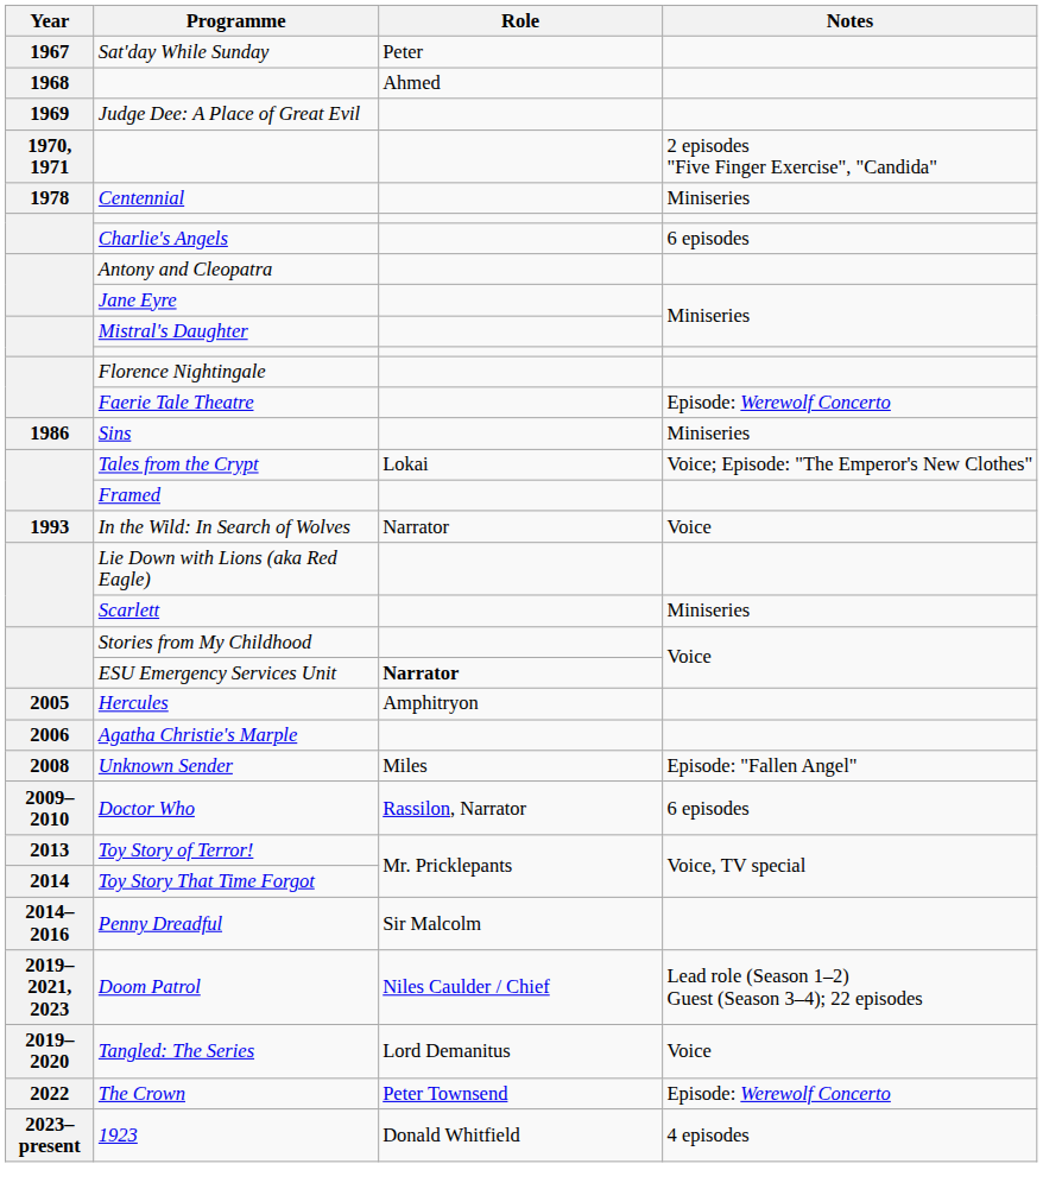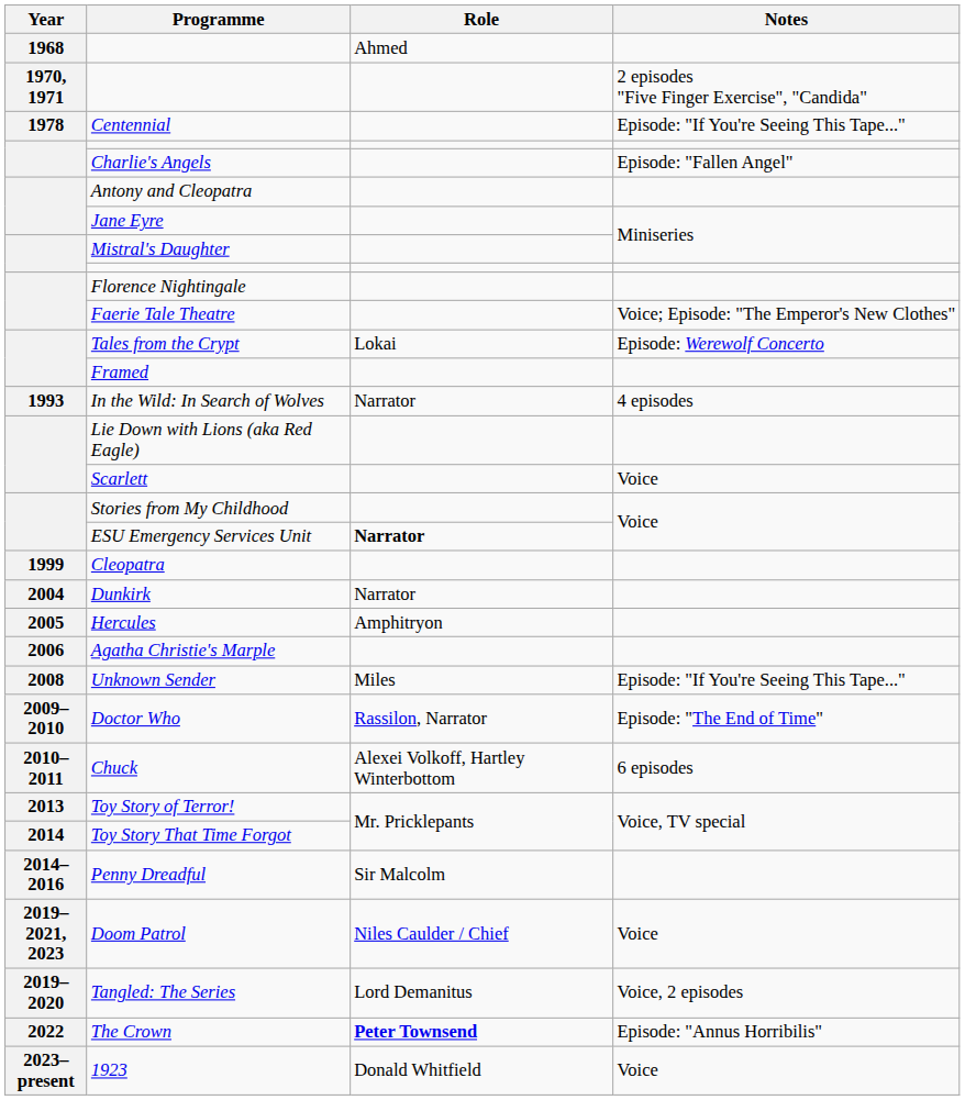- row: 1967 | Sat'day While Sunday | Peter
- row: 1969 | Judge Dee: A Place of Great Evil
Centennial | Notes: Miniseries -> Episode: "If You're Seeing This Tape..."
Charlie's Angels | Notes: 6 episodes -> Episode: "Fallen Angel"
Faerie Tale Theatre | Notes: Episode: Werewolf Concerto -> Voice; Episode: "The Emperor's New Clothes"
- row: 1986 | Sins | Miniseries
Tales from the Crypt | Notes: Voice; Episode: "The Emperor's New Clothes" -> Episode: Werewolf Concerto
In the Wild: In Search of Wolves | Notes: Voice -> 4 episodes
Scarlett | Notes: Miniseries -> Voice
+ row: 1999 | Cleopatra
+ row: 2004 | Dunkirk | Narrator
Unknown Sender | Notes: Episode: "Fallen Angel" -> Episode: "If You're Seeing This Tape..."
Doctor Who | Notes: 6 episodes -> Episode: "The End of Time"
+ row: 2010–2011 | Chuck | Alexei Volkoff, Hartley Winterbottom | 6 episodes
Doom Patrol | Notes: Lead role (Season 1–2) Guest (Season 3–4); 22 episodes -> Voice
Tangled: The Series | Notes: Voice -> Voice, 2 episodes
The Crown | Role: normal -> bold
The Crown | Notes: Episode: Werewolf Concerto -> Episode: "Annus Horribilis"
1923 | Notes: 4 episodes -> Voice
